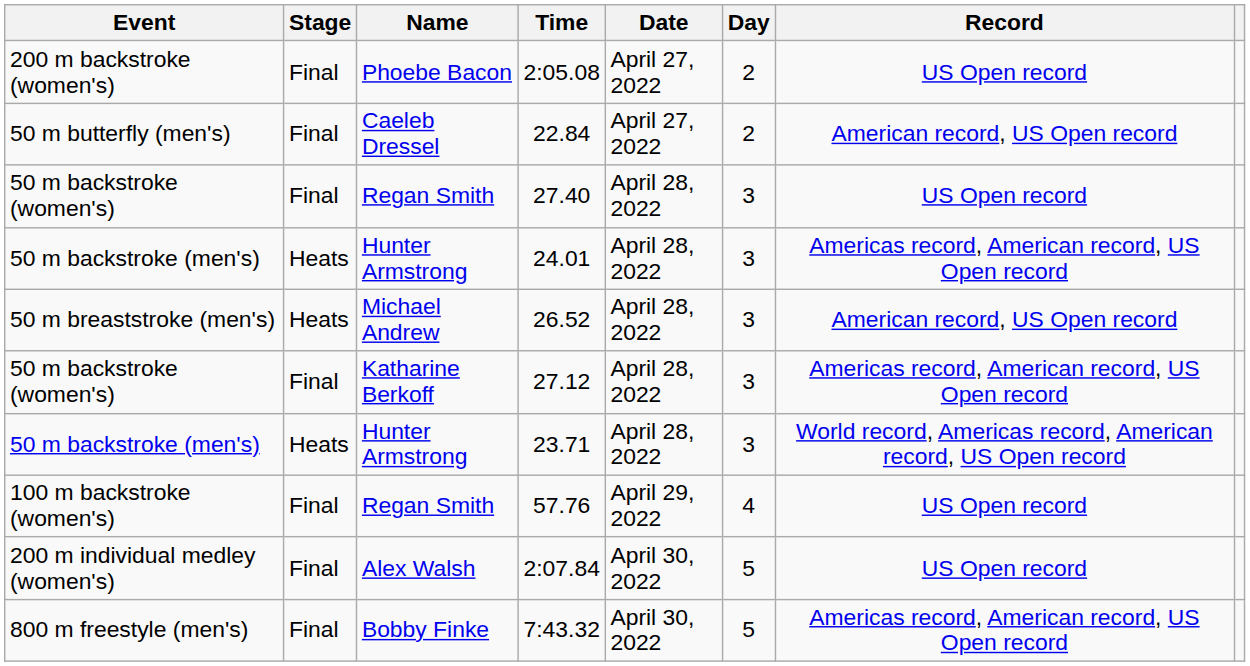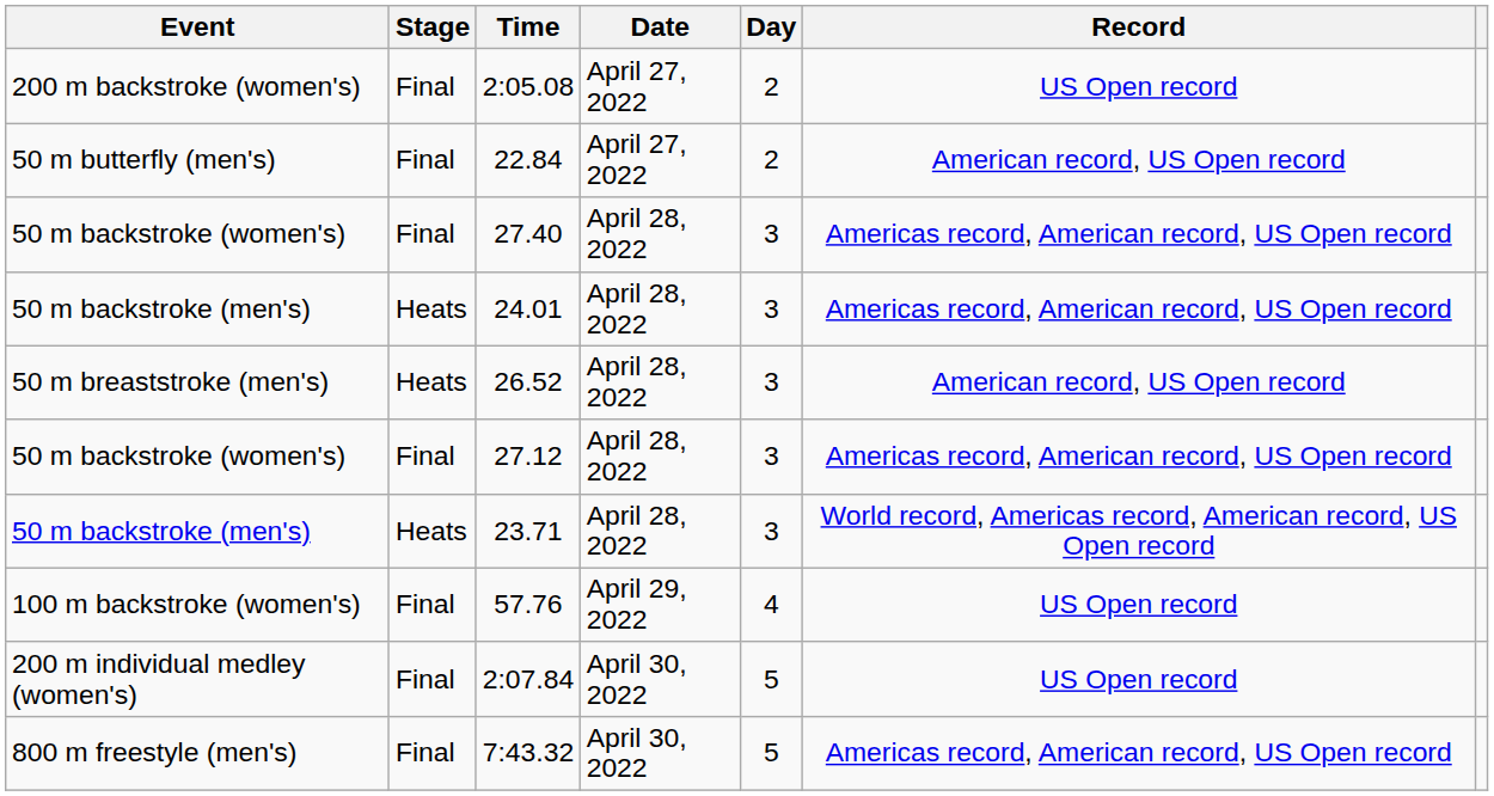- column: Name | Phoebe Bacon | Caeleb Dressel | Regan Smith | Hunter Armstrong | Michael Andrew | Katharine Berkoff | Hunter Armstrong | Regan Smith | Alex Walsh | Bobby Finke
27.40 | Record: US Open record -> Americas record, American record, US Open record
